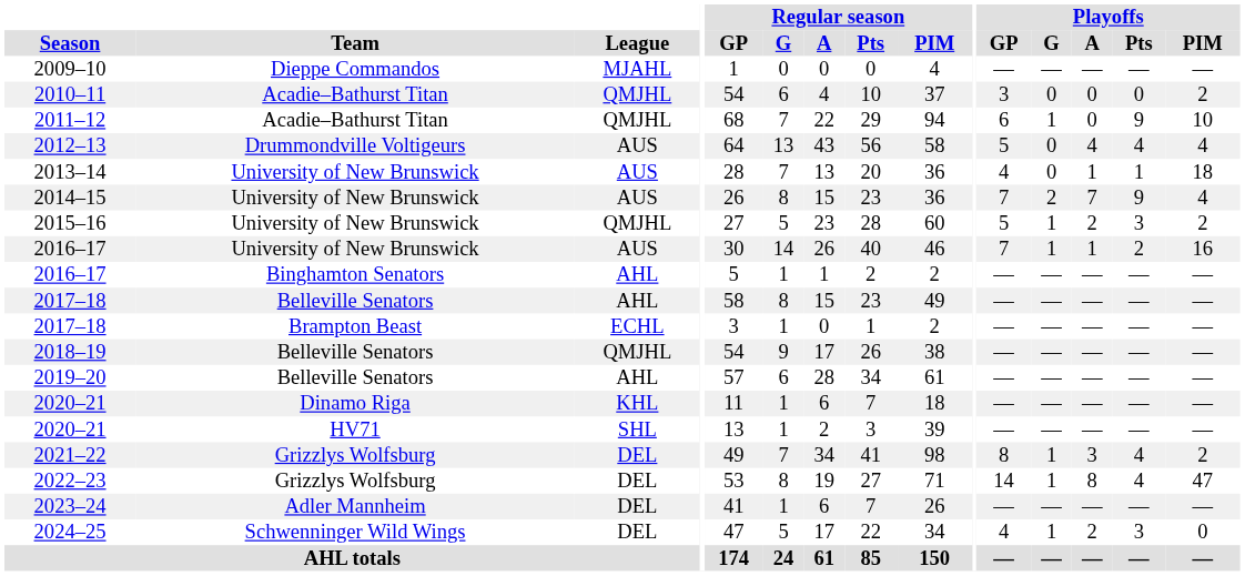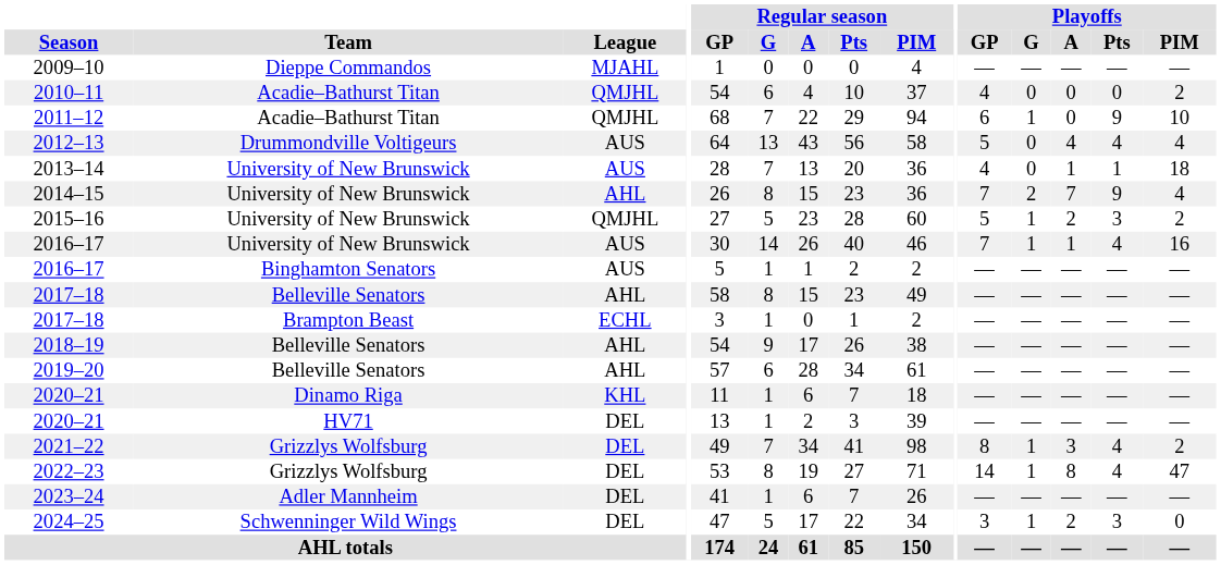2010–11 | Playoffs / GP: 3 -> 4
2014–15 | League: AUS -> AHL
2016–17 / University of New Brunswick | Playoffs / Pts: 2 -> 4
2016–17 / Binghamton Senators | League: AHL -> AUS
2018–19 | League: QMJHL -> AHL
2020–21 / HV71 | League: SHL -> DEL
2024–25 | Playoffs / GP: 4 -> 3
